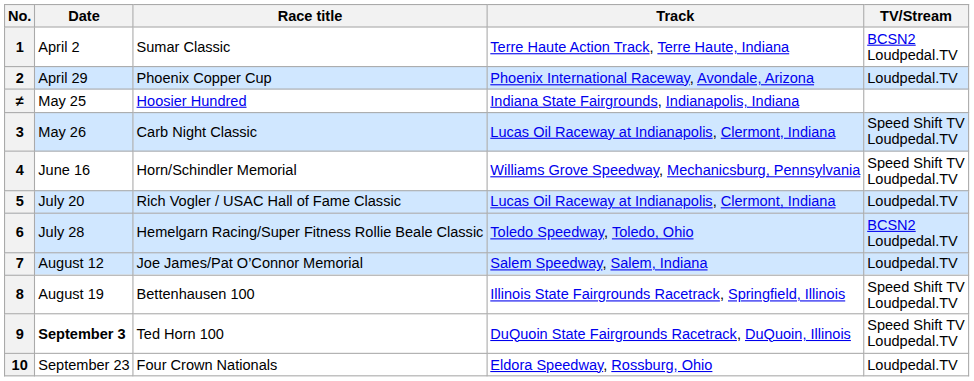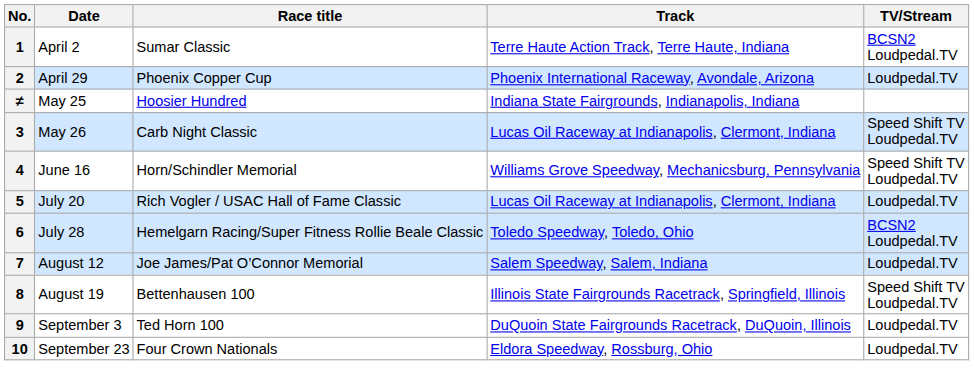9 | Date: bold -> normal
9 | TV/Stream: Speed Shift TV Loudpedal.TV -> Loudpedal.TV
